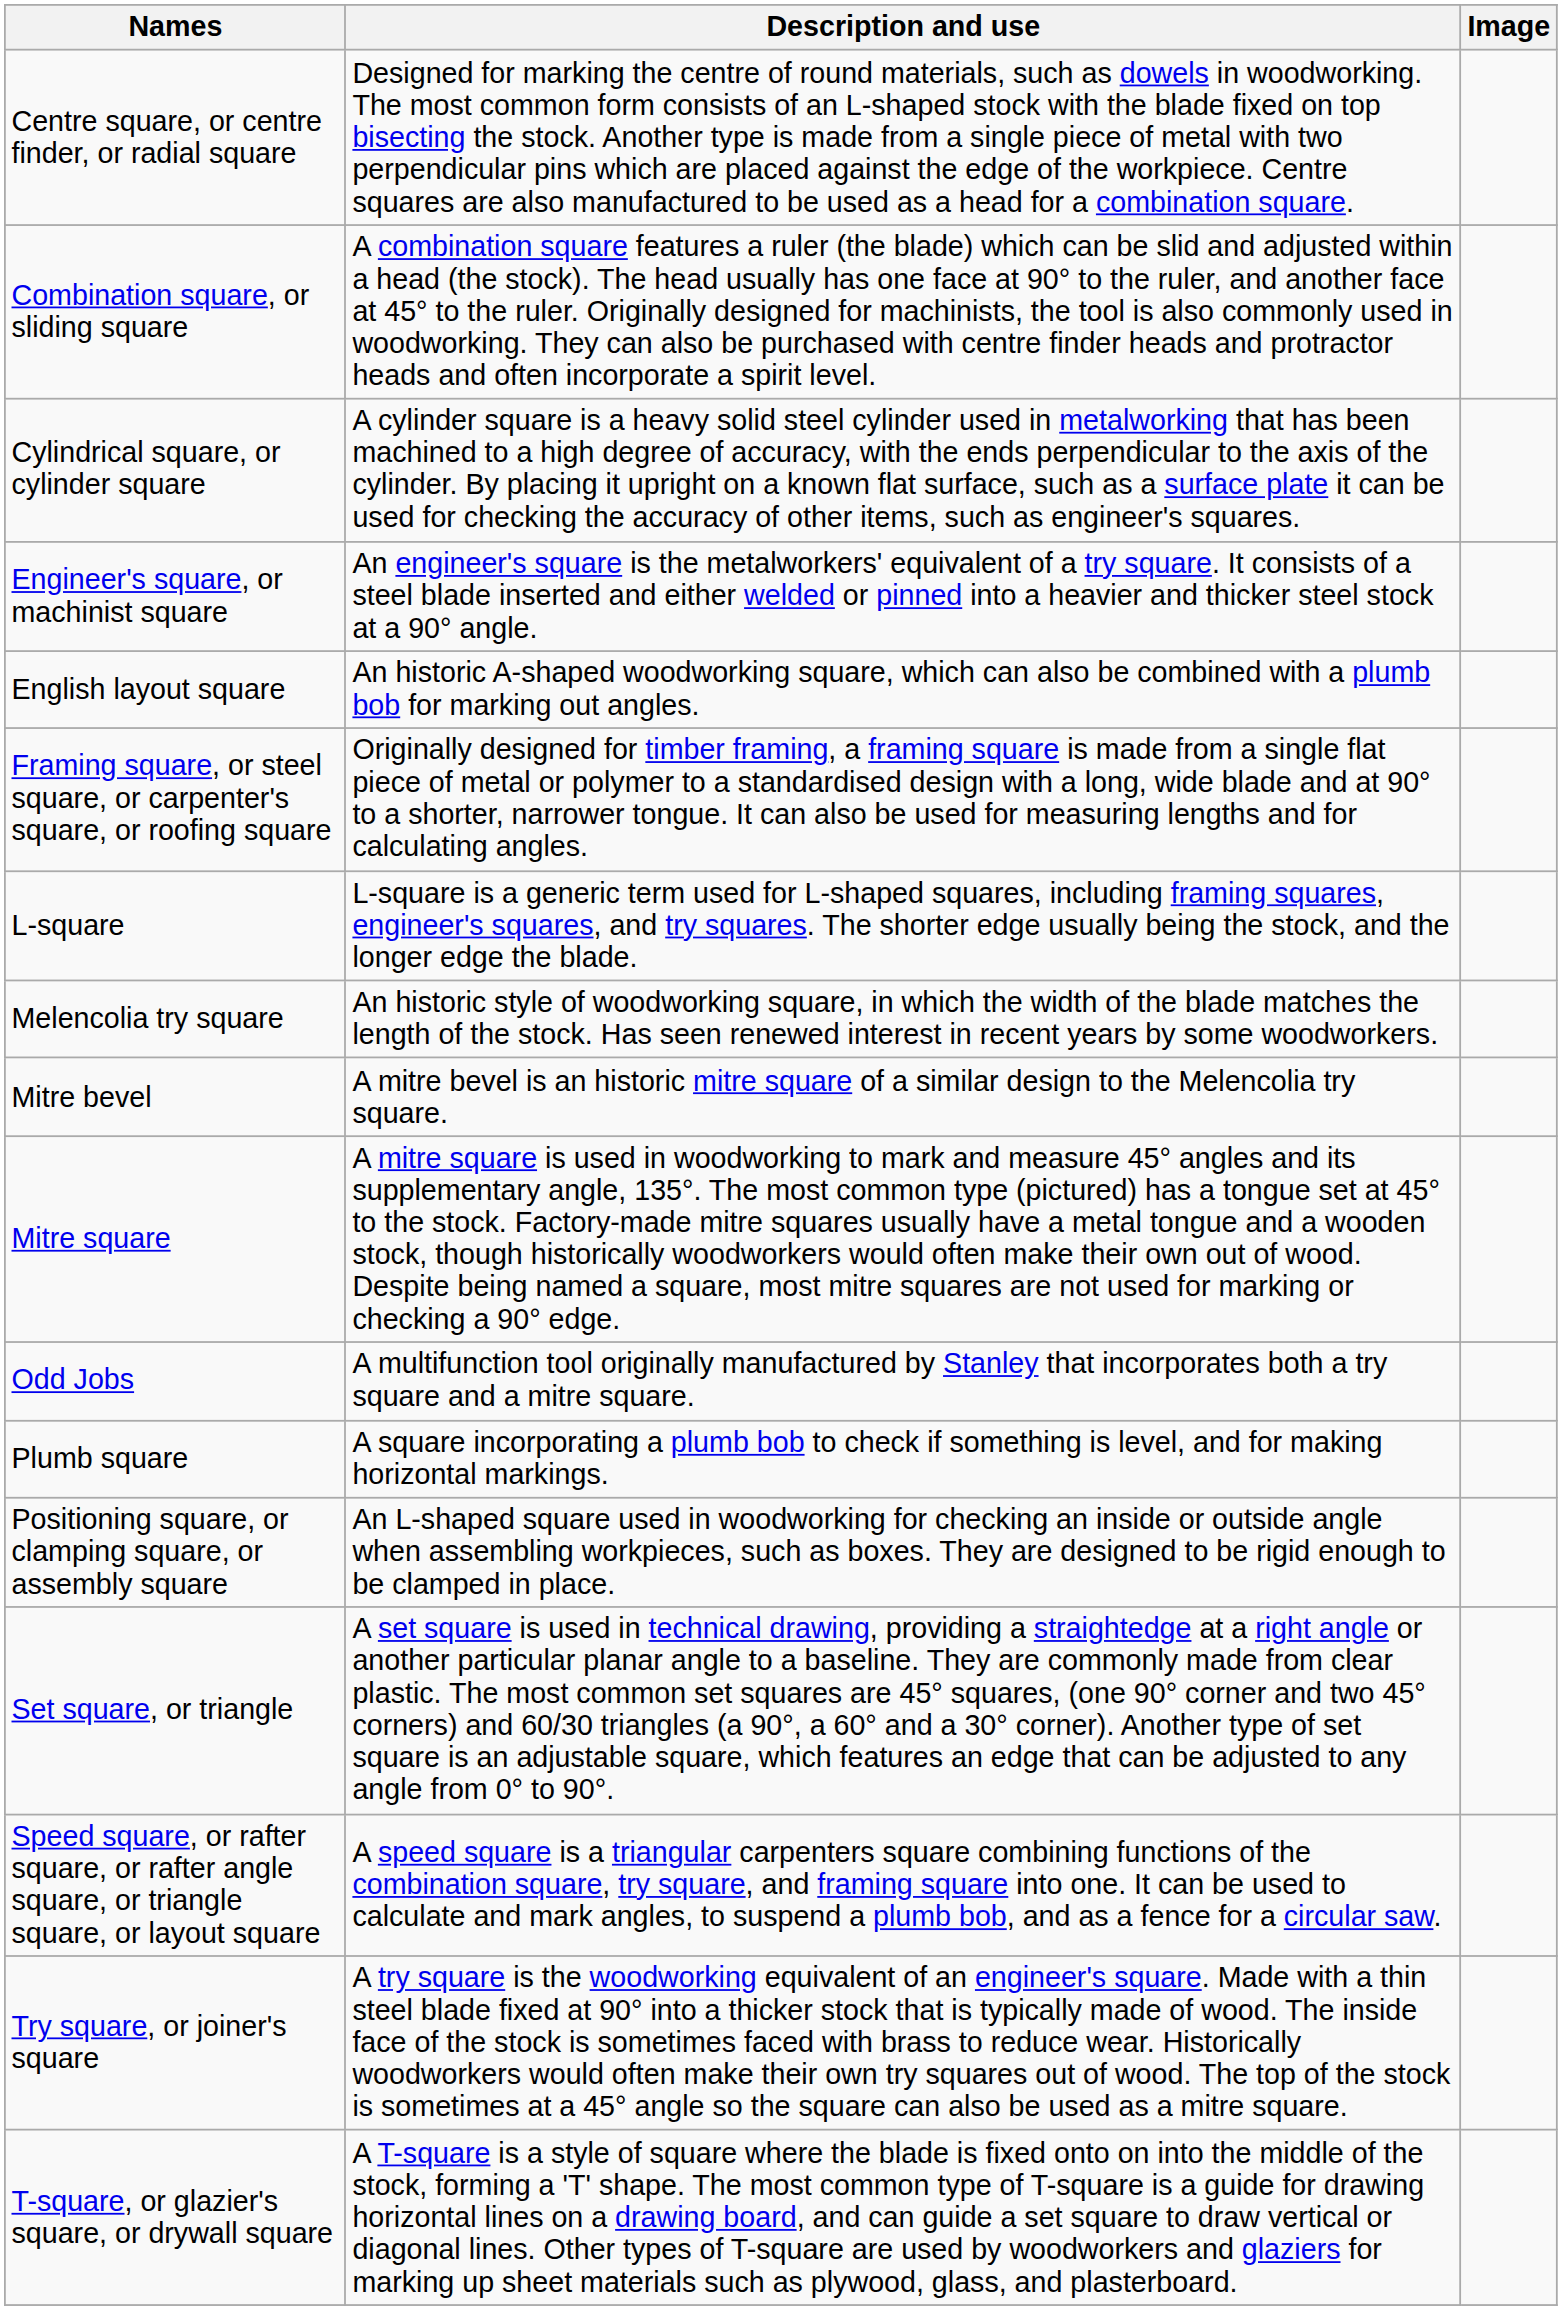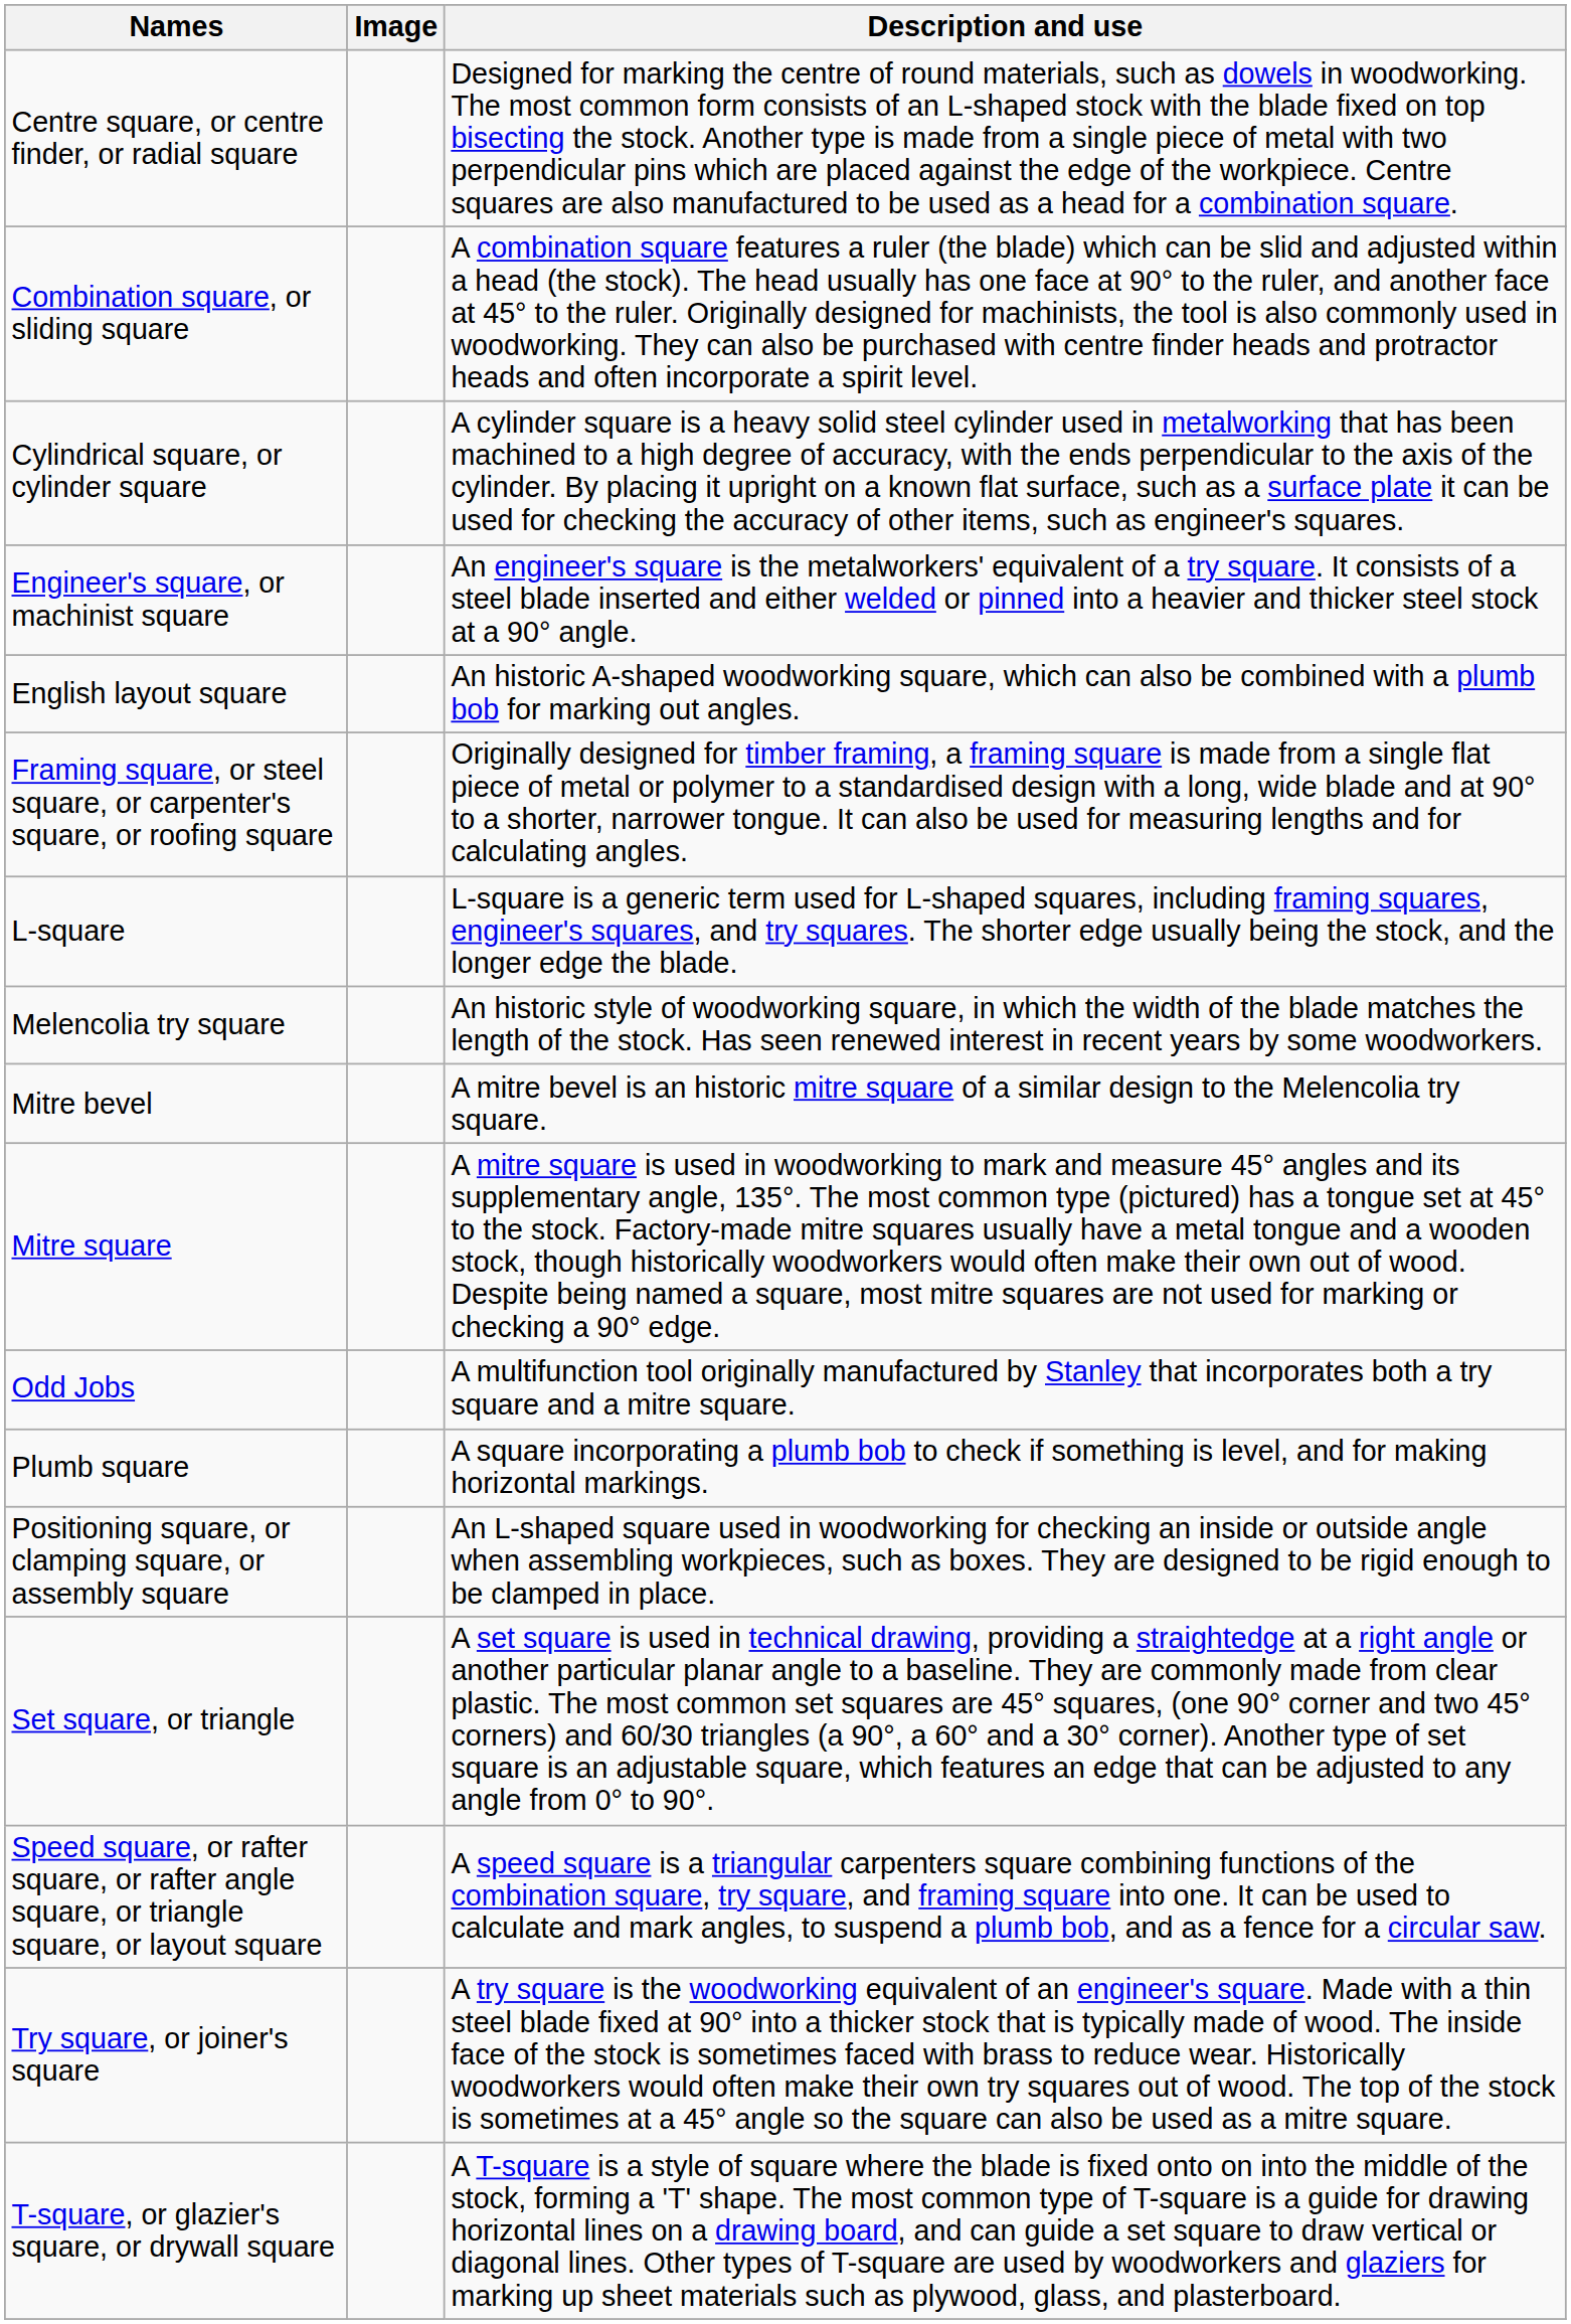columns swapped: Image <-> Description and use
